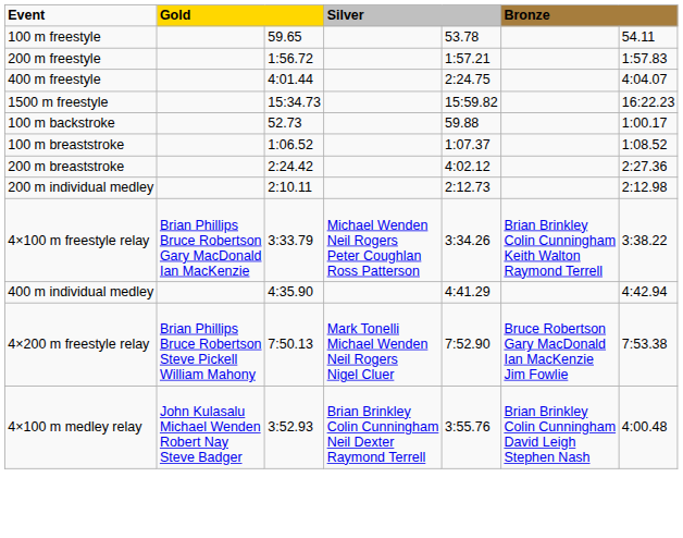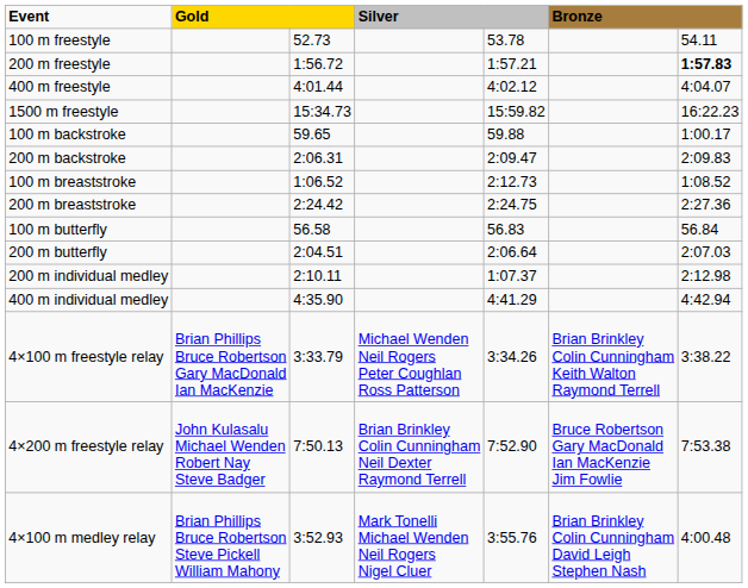100 m freestyle | column 3: 59.65 -> 52.73
200 m freestyle | column 7: normal -> bold
400 m freestyle | column 5: 2:24.75 -> 4:02.12
100 m backstroke | column 3: 52.73 -> 59.65
+ row: 200 m backstroke | 2:06.31 | 2:09.47 | 2:09.83
100 m breaststroke | column 5: 1:07.37 -> 2:12.73
200 m breaststroke | column 5: 4:02.12 -> 2:24.75
+ row: 100 m butterfly | 56.58 | 56.83 | 56.84
+ row: 200 m butterfly | 2:04.51 | 2:06.64 | 2:07.03
200 m individual medley | column 5: 2:12.73 -> 1:07.37
rows swapped: 400 m individual medley <-> 4×100 m freestyle relay
4×200 m freestyle relay | column 2: Brian Phillips Bruce Robertson Steve Pickell William Mahony -> John Kulasalu Michael Wenden Robert Nay Steve Badger
4×200 m freestyle relay | column 4: Mark Tonelli Michael Wenden Neil Rogers Nigel Cluer -> Brian Brinkley Colin Cunningham Neil Dexter Raymond Terrell
4×100 m medley relay | column 2: John Kulasalu Michael Wenden Robert Nay Steve Badger -> Brian Phillips Bruce Robertson Steve Pickell William Mahony
4×100 m medley relay | column 4: Brian Brinkley Colin Cunningham Neil Dexter Raymond Terrell -> Mark Tonelli Michael Wenden Neil Rogers Nigel Cluer
